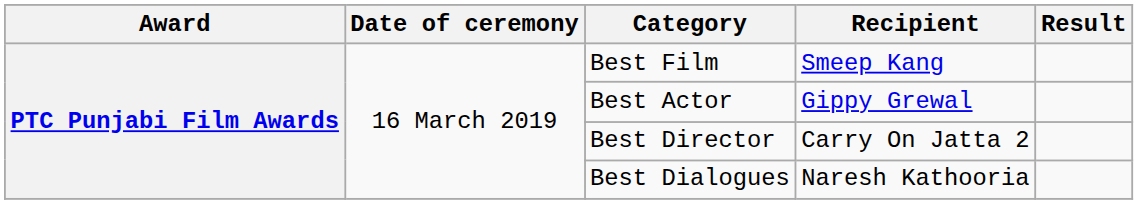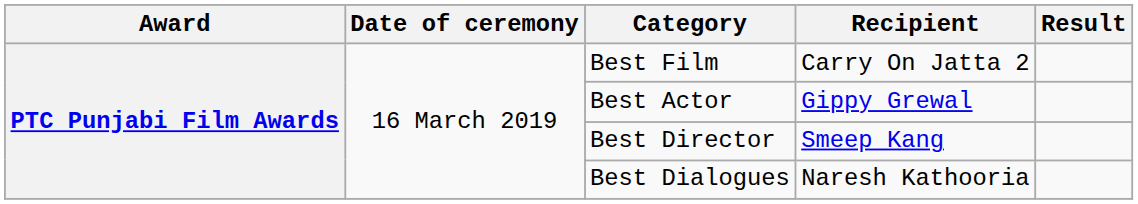Best Film | Recipient: Smeep Kang -> Carry On Jatta 2
Best Director | Recipient: Carry On Jatta 2 -> Smeep Kang
